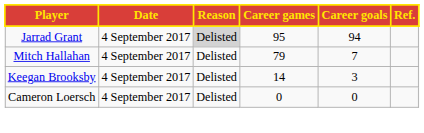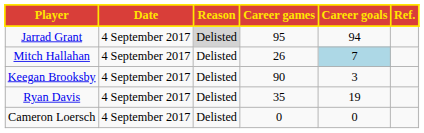Mitch Hallahan | Career games: 79 -> 26
Mitch Hallahan | Career goals: no background -> lightblue background
Keegan Brooksby | Career games: 14 -> 90
+ row: Ryan Davis | 4 September 2017 | Delisted | 35 | 19
